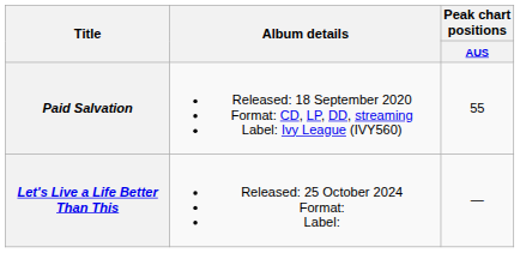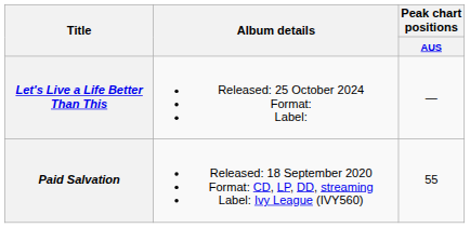rows swapped: Paid Salvation <-> Let's Live a Life Better Than This
